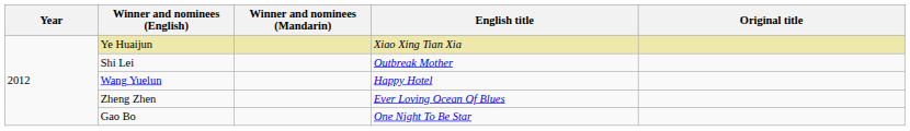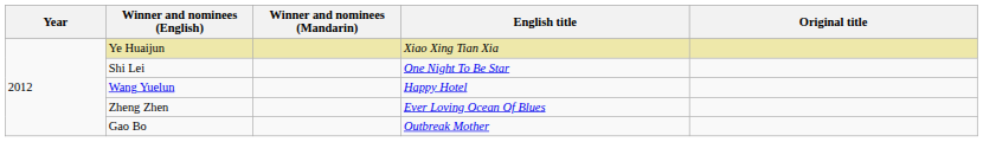Shi Lei | English title: Outbreak Mother -> One Night To Be Star
Gao Bo | English title: One Night To Be Star -> Outbreak Mother
